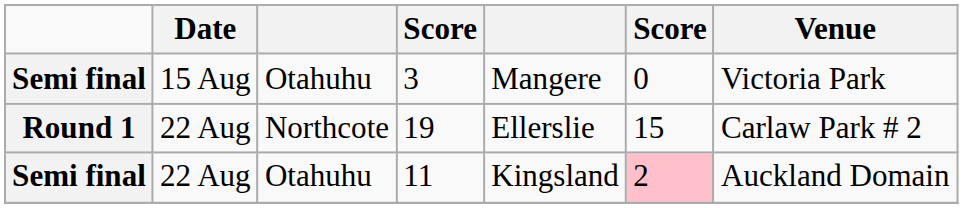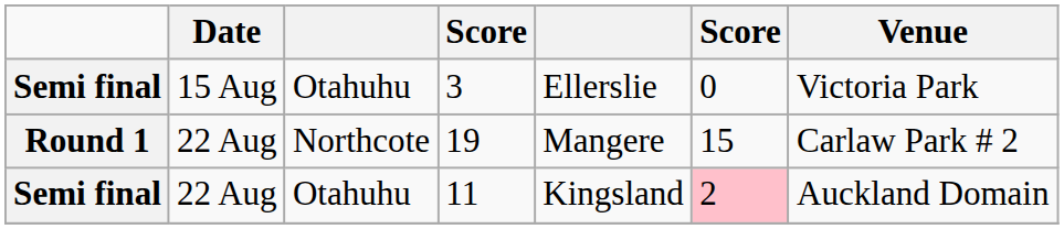3 | column 5: Mangere -> Ellerslie
19 | column 5: Ellerslie -> Mangere
